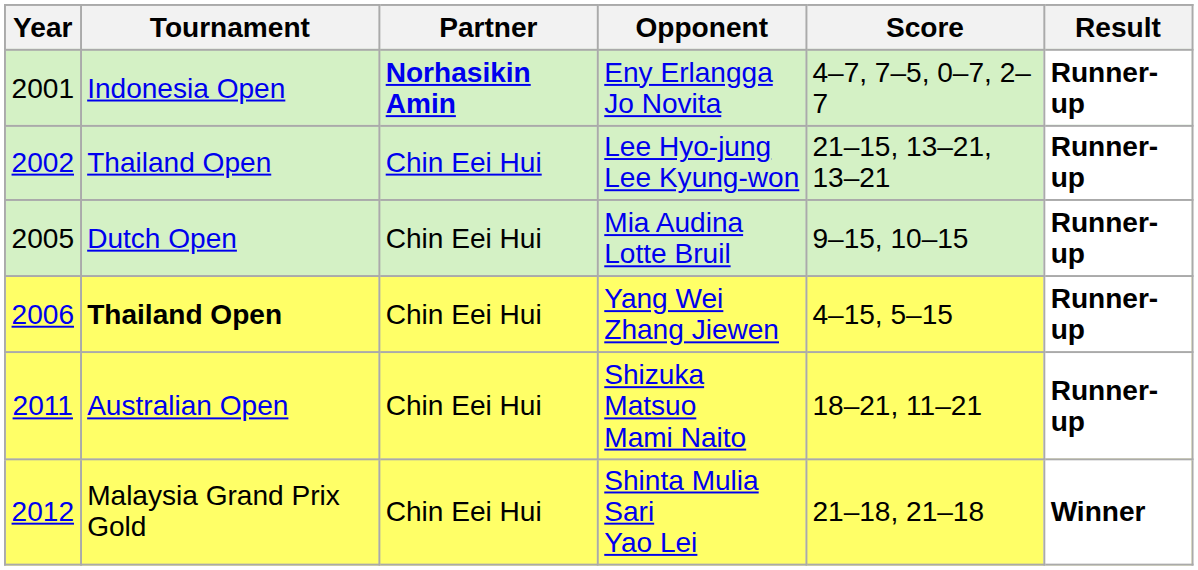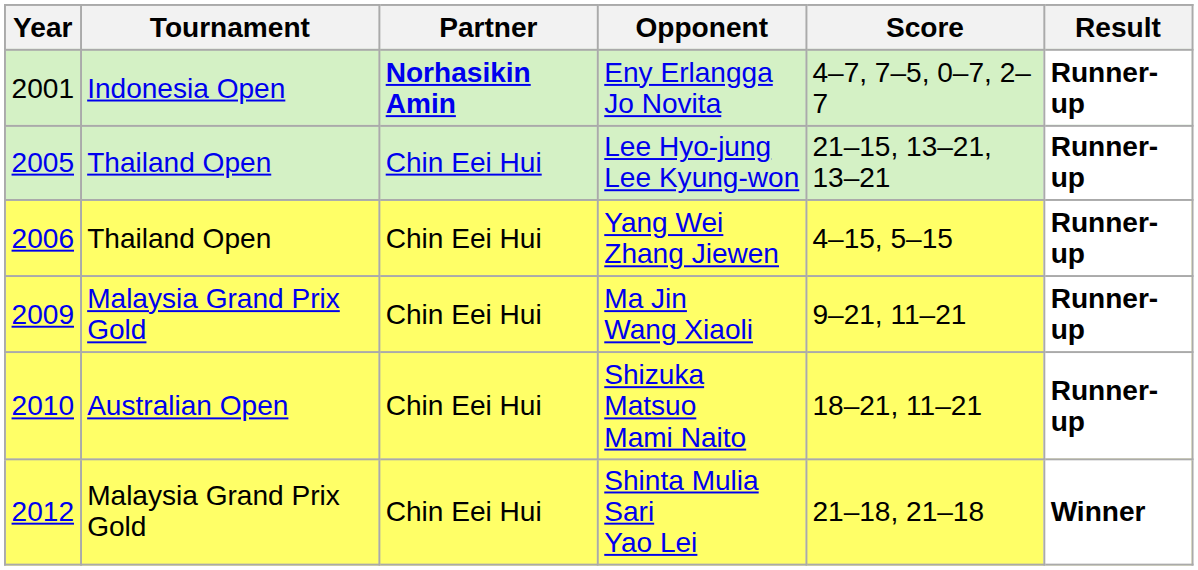Lee Hyo-jung Lee Kyung-won | Year: 2002 -> 2005
- row: 2005 | Dutch Open | Chin Eei Hui | Mia Audina Lotte Bruil | 9–15, 10–15 | Runner-up
Yang Wei Zhang Jiewen | Tournament: bold -> normal
+ row: 2009 | Malaysia Grand Prix Gold | Chin Eei Hui | Ma Jin Wang Xiaoli | 9–21, 11–21 | Runner-up
Shizuka Matsuo Mami Naito | Year: 2011 -> 2010
